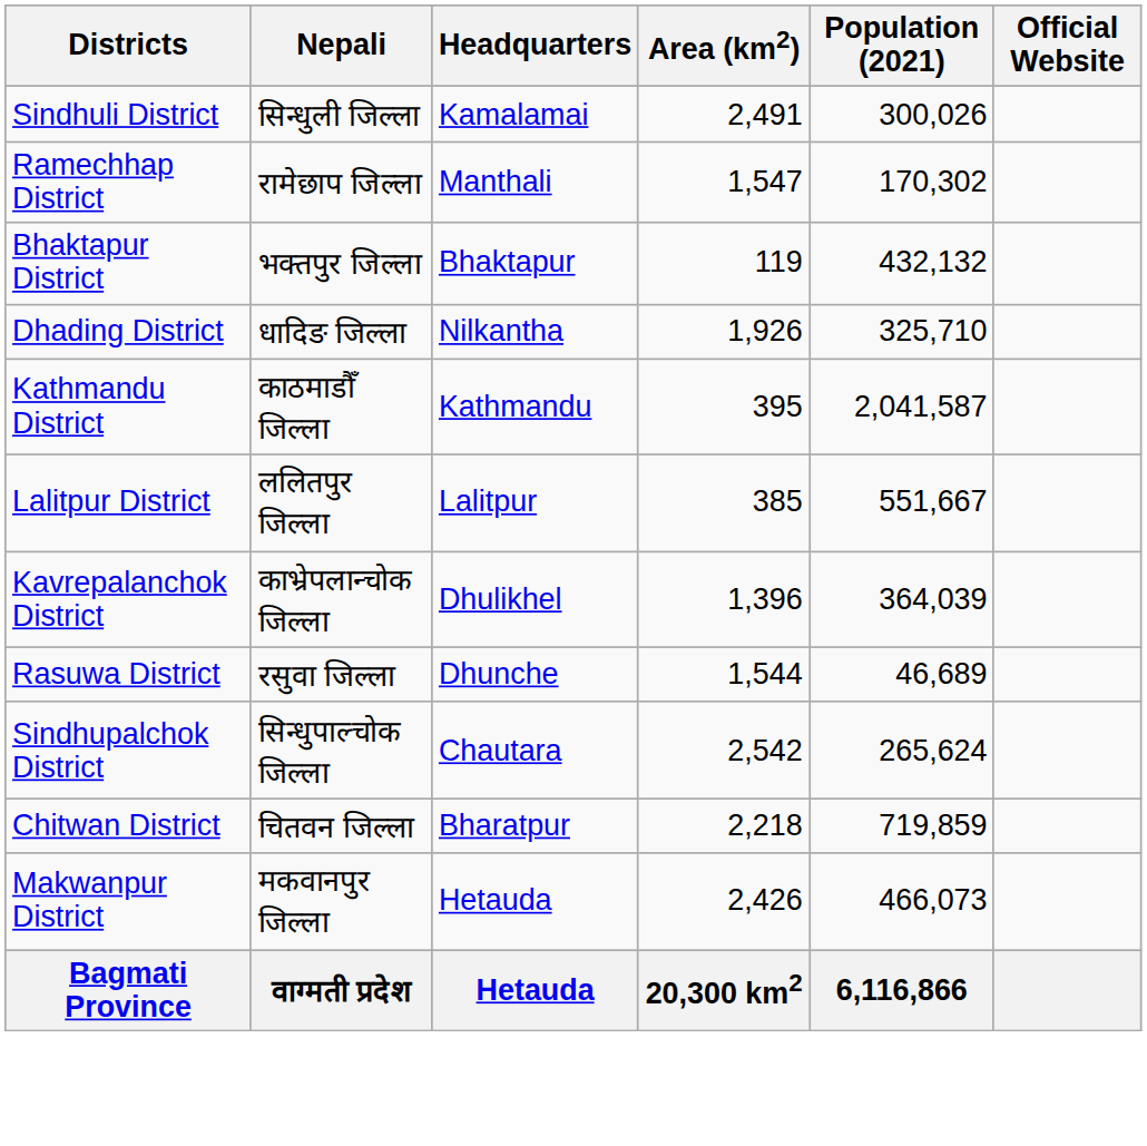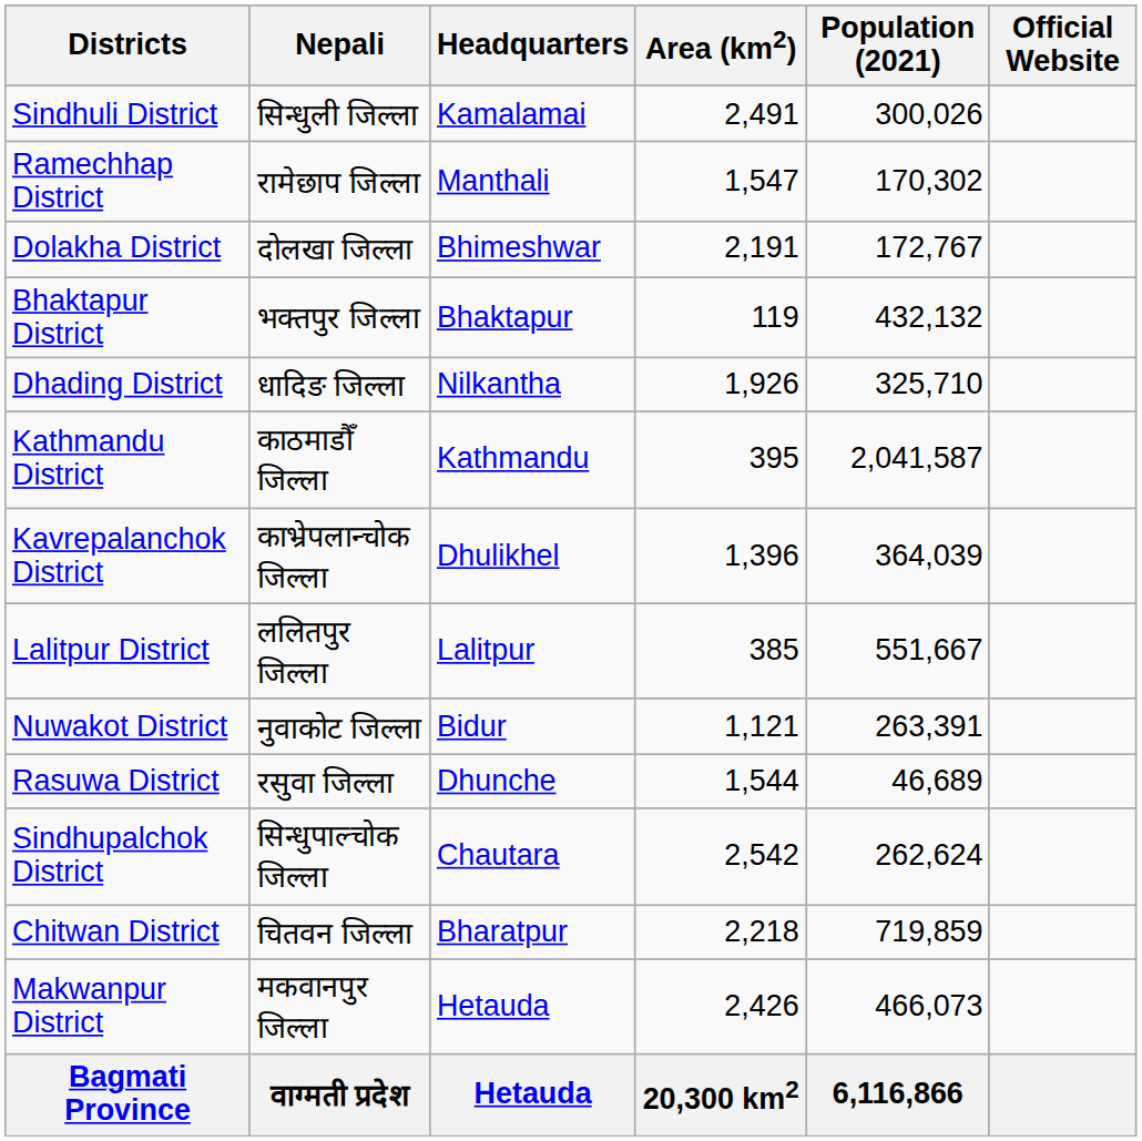+ row: Dolakha District | दोलखा जिल्ला | Bhimeshwar | 2,191 | 172,767
rows swapped: Kavrepalanchok District <-> Lalitpur District
+ row: Nuwakot District | नुवाकोट जिल्ला | Bidur | 1,121 | 263,391
Sindhupalchok District | Population (2021): 265,624 -> 262,624
